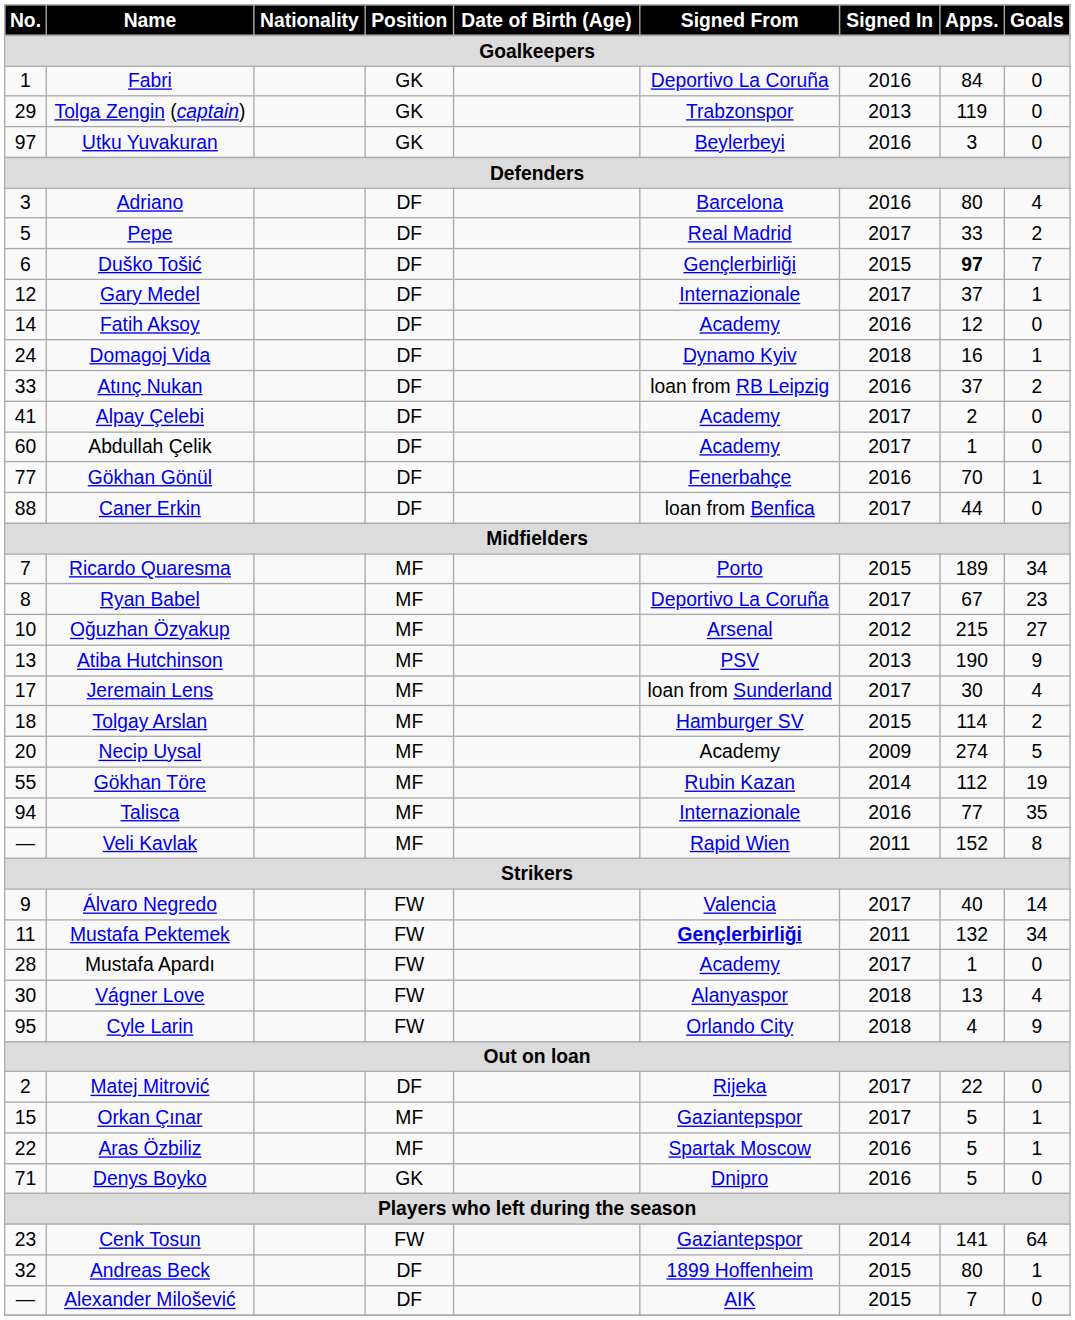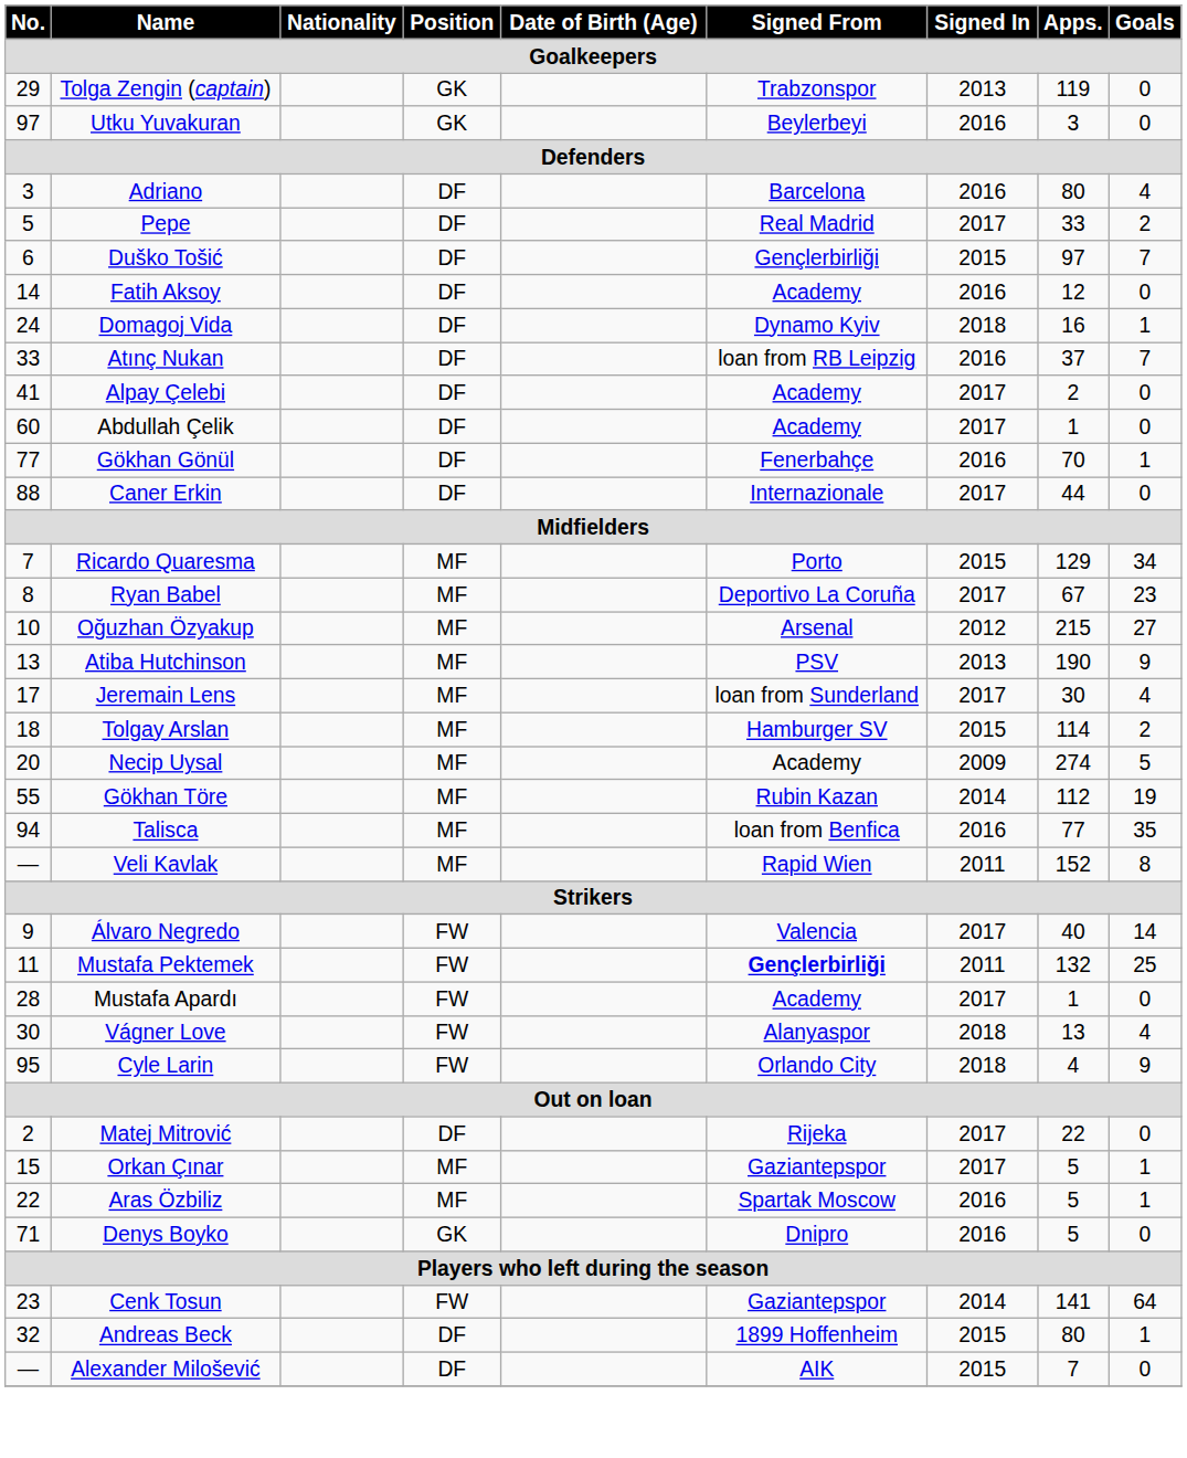- row: 1 | Fabri | GK | Deportivo La Coruña | 2016 | 84 | 0
Duško Tošić | Apps.: bold -> normal
- row: 12 | Gary Medel | DF | Internazionale | 2017 | 37 | 1
Atınç Nukan | Goals: 2 -> 7
Caner Erkin | Signed From: loan from Benfica -> Internazionale
Ricardo Quaresma | Apps.: 189 -> 129
Talisca | Signed From: Internazionale -> loan from Benfica
Mustafa Pektemek | Goals: 34 -> 25
